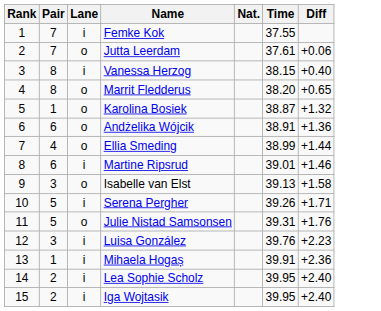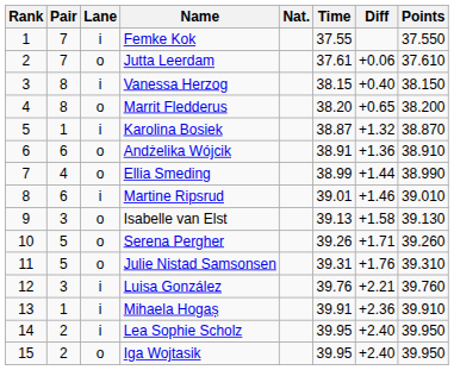+ column: Points | 37.550 | 37.610 | 38.150 | 38.200 | 38.870 | 38.910 | 38.990 | 39.010 | 39.130 | 39.260 | 39.310 | 39.760 | 39.910 | 39.950 | 39.950
Karolina Bosiek | Lane: o -> i
Serena Pergher | Lane: i -> o
Luisa González | Diff: +2.23 -> +2.21
Iga Wojtasik | Lane: i -> o
